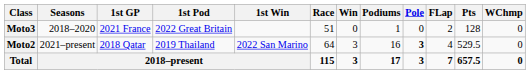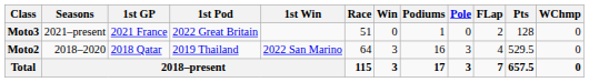Moto3 | Seasons: 2018–2020 -> 2021–present
Moto2 | Seasons: 2021–present -> 2018–2020
Moto2 | Pole: bold -> normal
